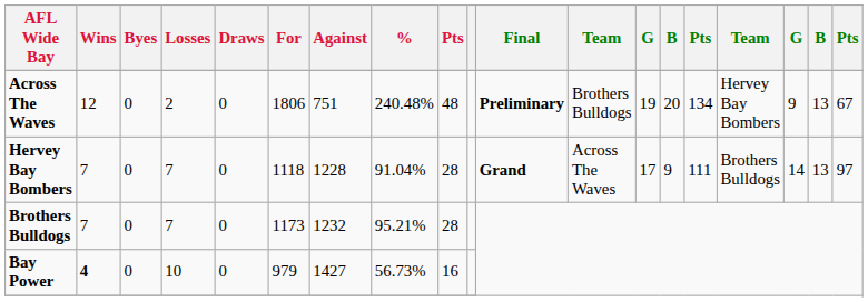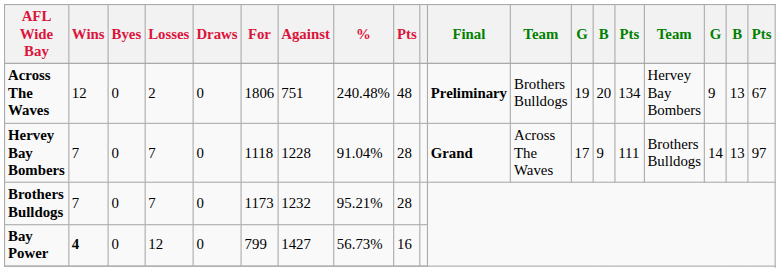Bay Power | Losses: 10 -> 12
Bay Power | For: 979 -> 799
